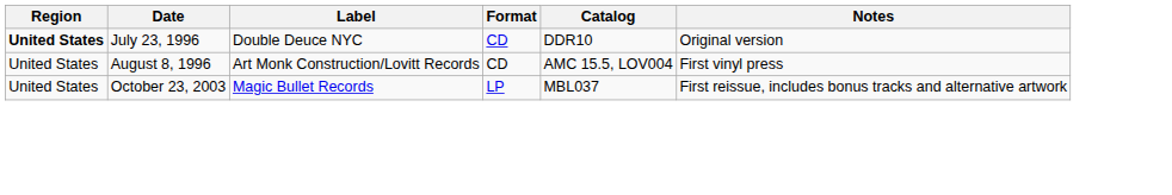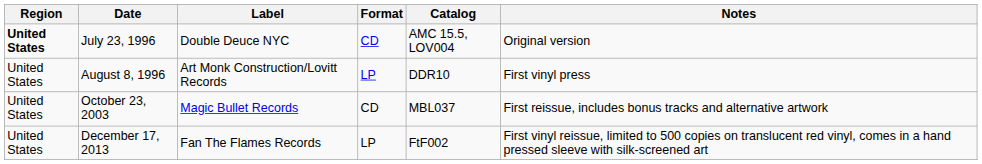July 23, 1996 | Catalog: DDR10 -> AMC 15.5, LOV004
August 8, 1996 | Format: CD -> LP
August 8, 1996 | Catalog: AMC 15.5, LOV004 -> DDR10
October 23, 2003 | Format: LP -> CD
+ row: United States | December 17, 2013 | Fan The Flames Records | LP | FtF002 | First vinyl reissue, limited to 500 copies on translucent red vinyl, comes in a hand pressed sleeve with silk-screened art
